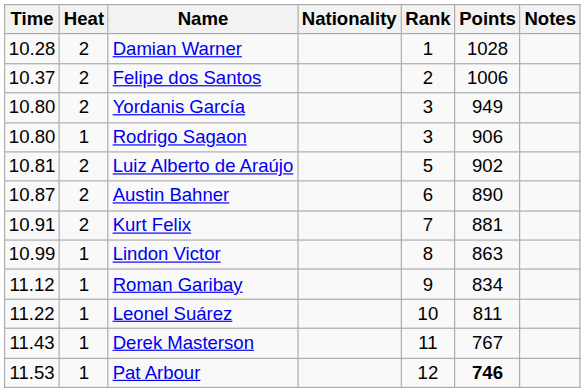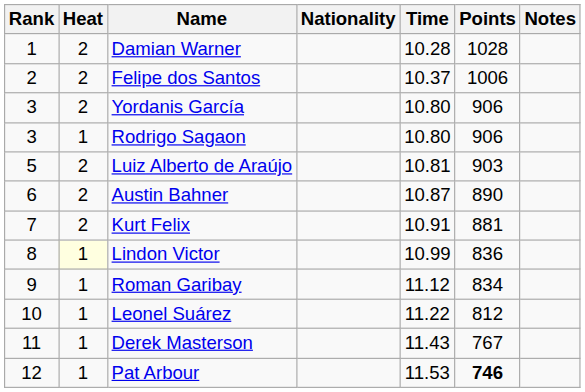columns swapped: Rank <-> Time
Yordanis García | Points: 949 -> 906
Luiz Alberto de Araújo | Points: 902 -> 903
Lindon Victor | Heat: no background -> lightyellow background
Lindon Victor | Points: 863 -> 836
Leonel Suárez | Points: 811 -> 812
